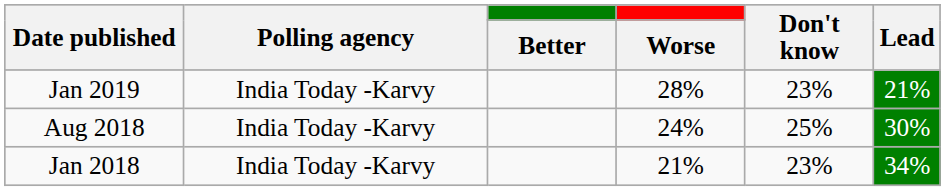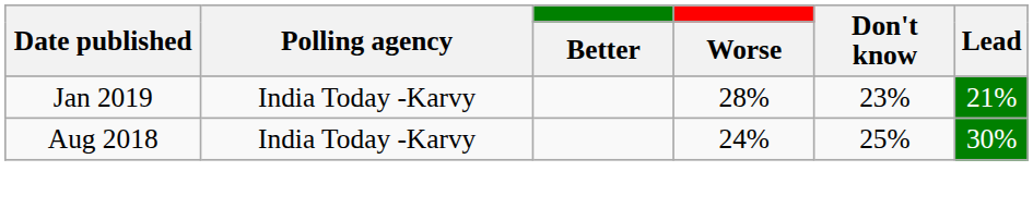- row: Jan 2018 | India Today -Karvy | 21% | 23% | 34%
